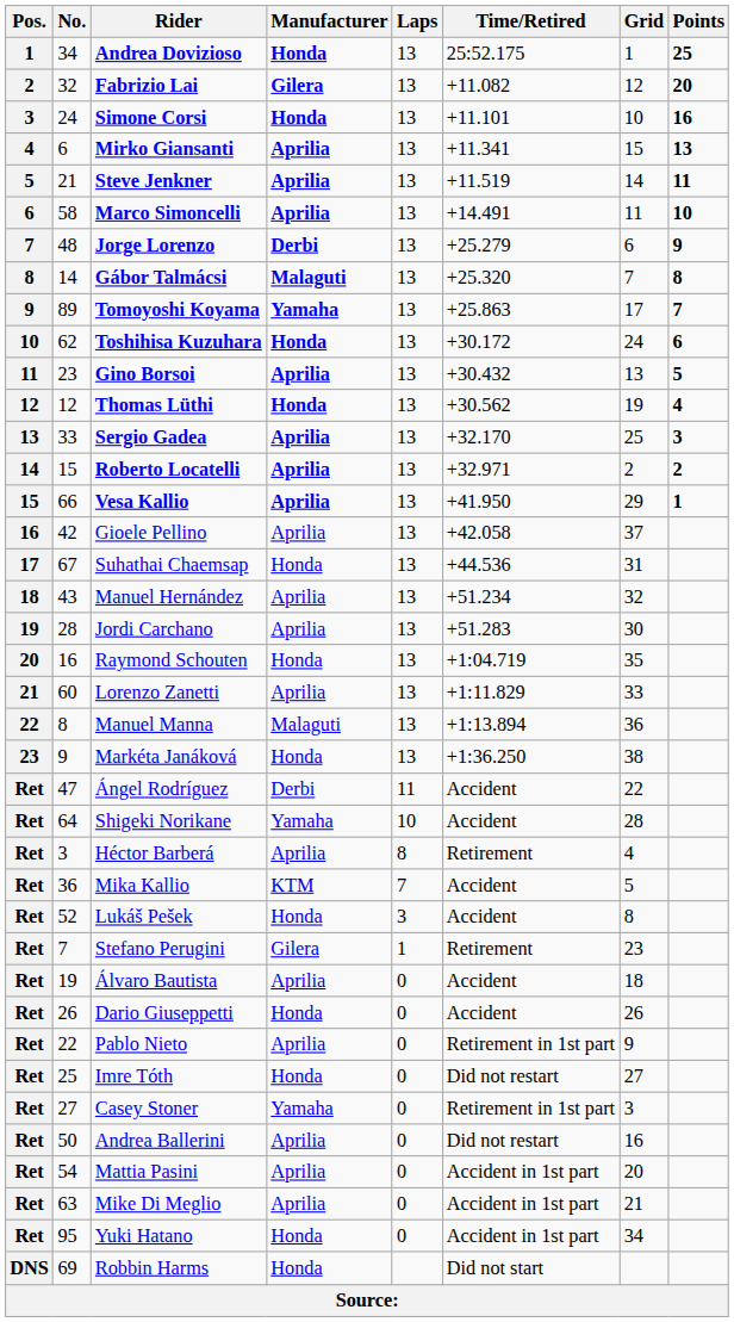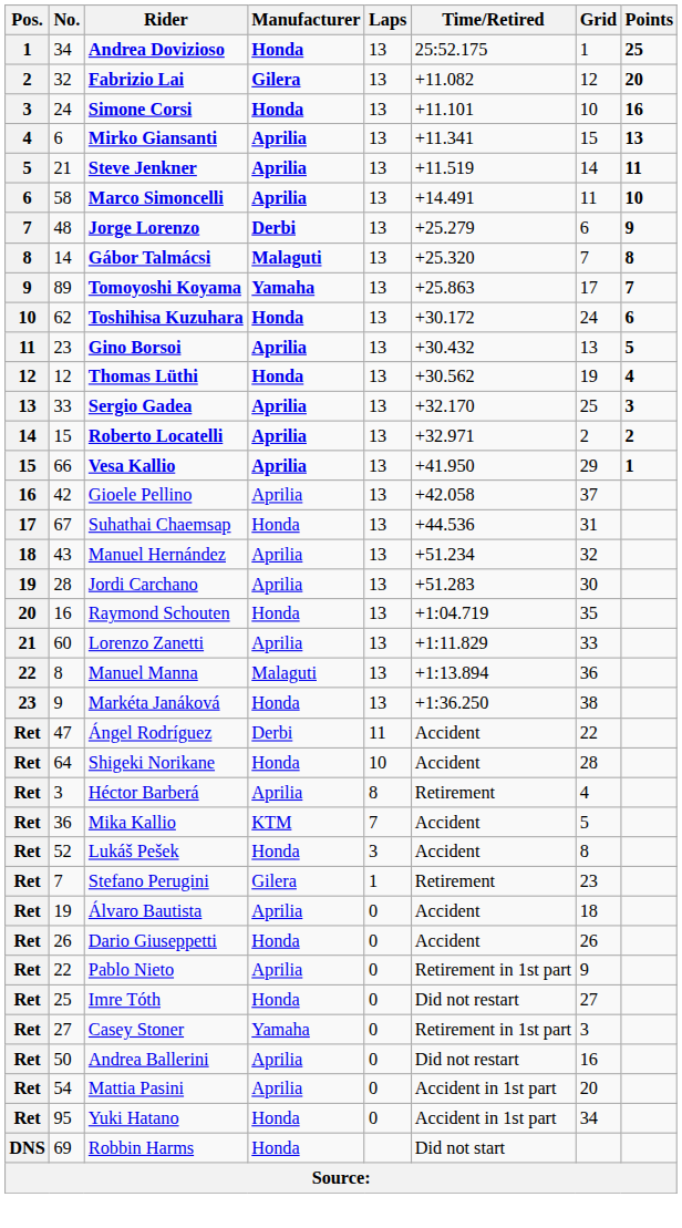Shigeki Norikane | Manufacturer: Yamaha -> Honda
- row: Ret | 63 | Mike Di Meglio | Aprilia | 0 | Accident in 1st part | 21
